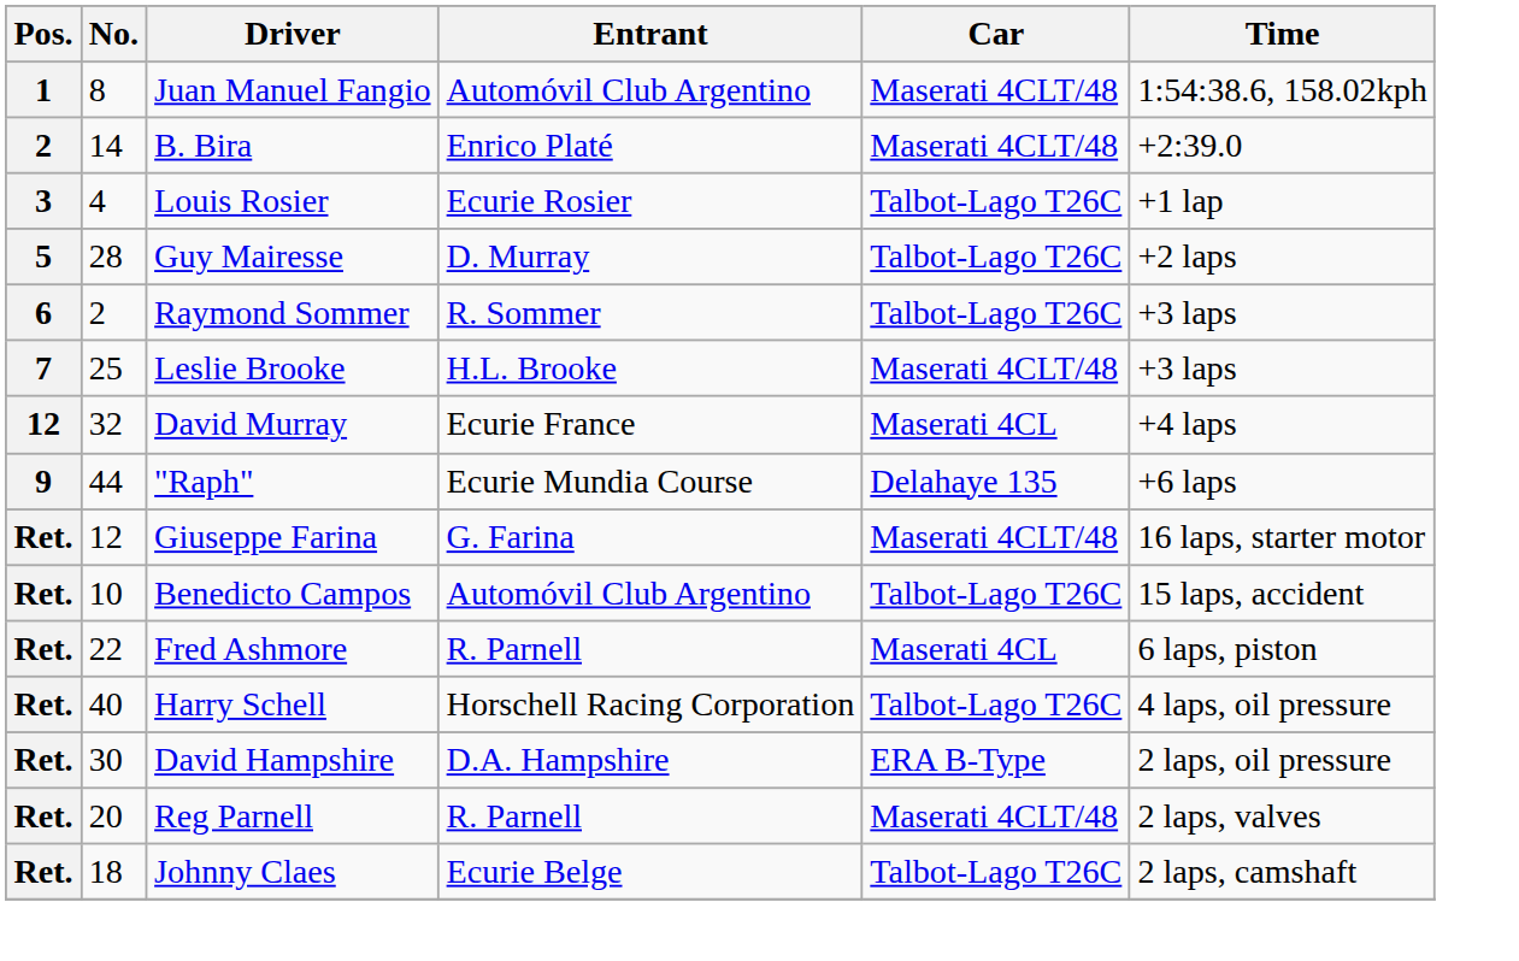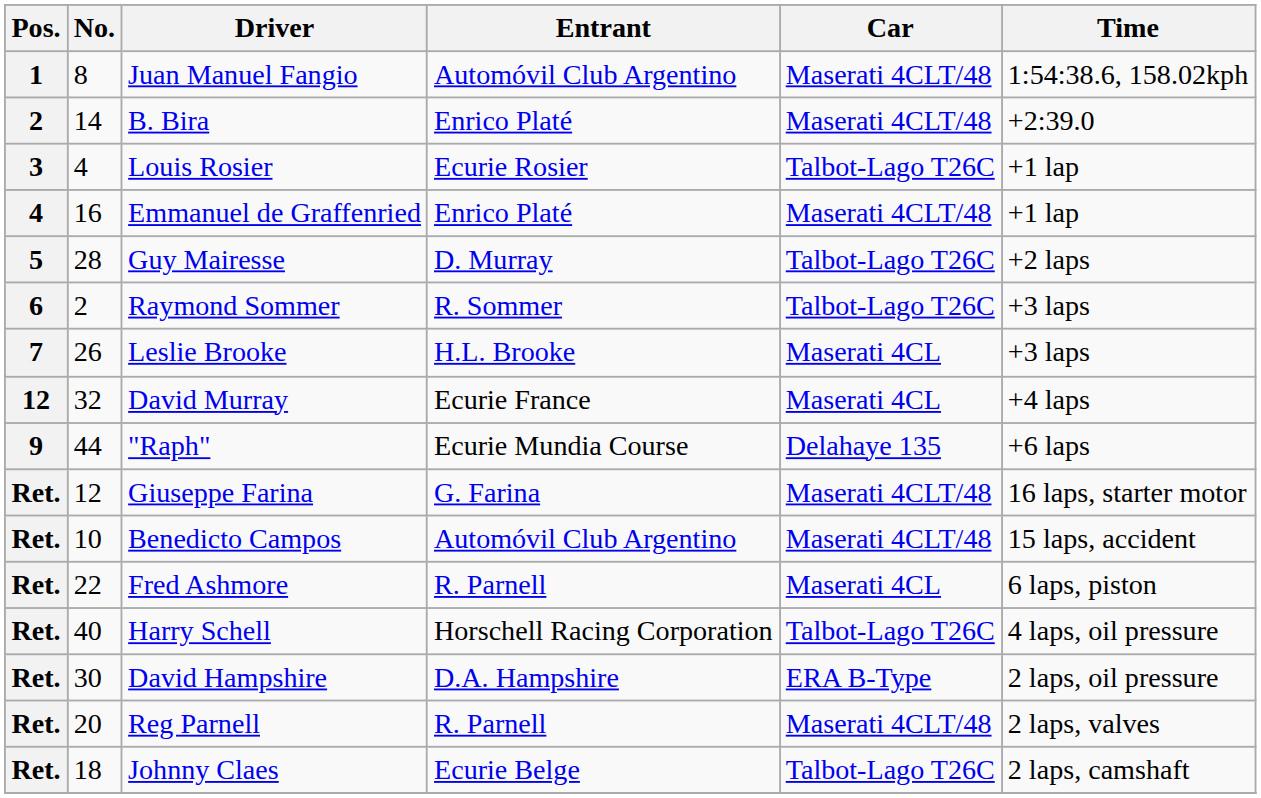+ row: 4 | 16 | Emmanuel de Graffenried | Enrico Platé | Maserati 4CLT/48 | +1 lap
Leslie Brooke | No.: 25 -> 26
Leslie Brooke | Car: Maserati 4CLT/48 -> Maserati 4CL
Benedicto Campos | Car: Talbot-Lago T26C -> Maserati 4CLT/48
